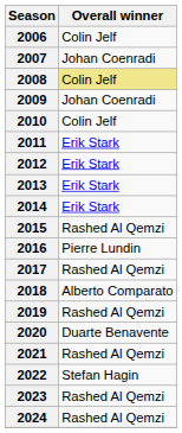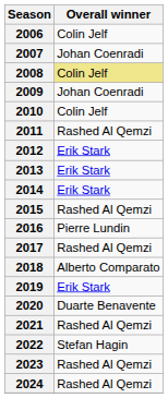2011 | Overall winner: Erik Stark -> Rashed Al Qemzi
2019 | Overall winner: Rashed Al Qemzi -> Erik Stark
